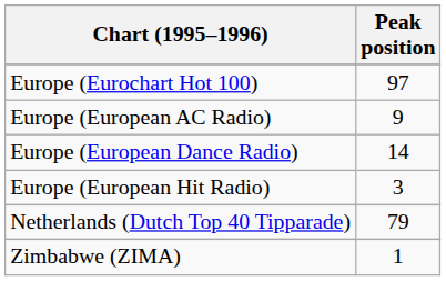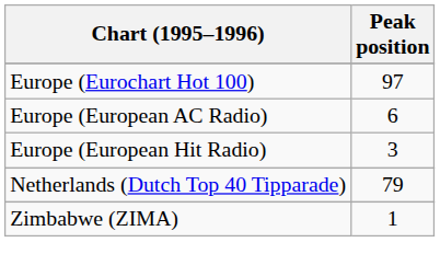Europe (European AC Radio) | Peak position: 9 -> 6
- row: Europe (European Dance Radio) | 14
